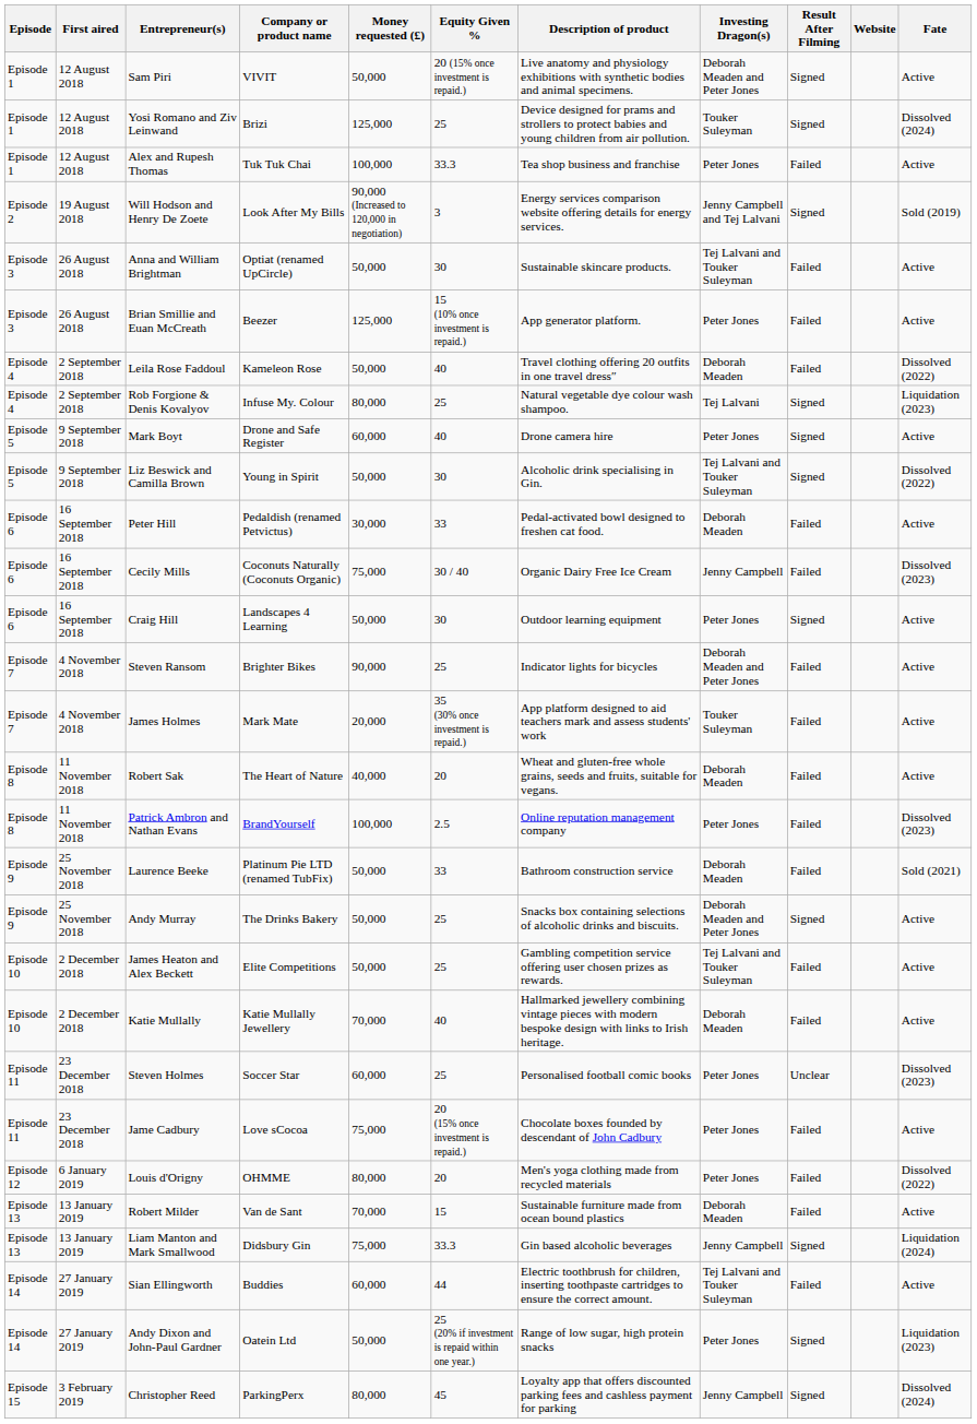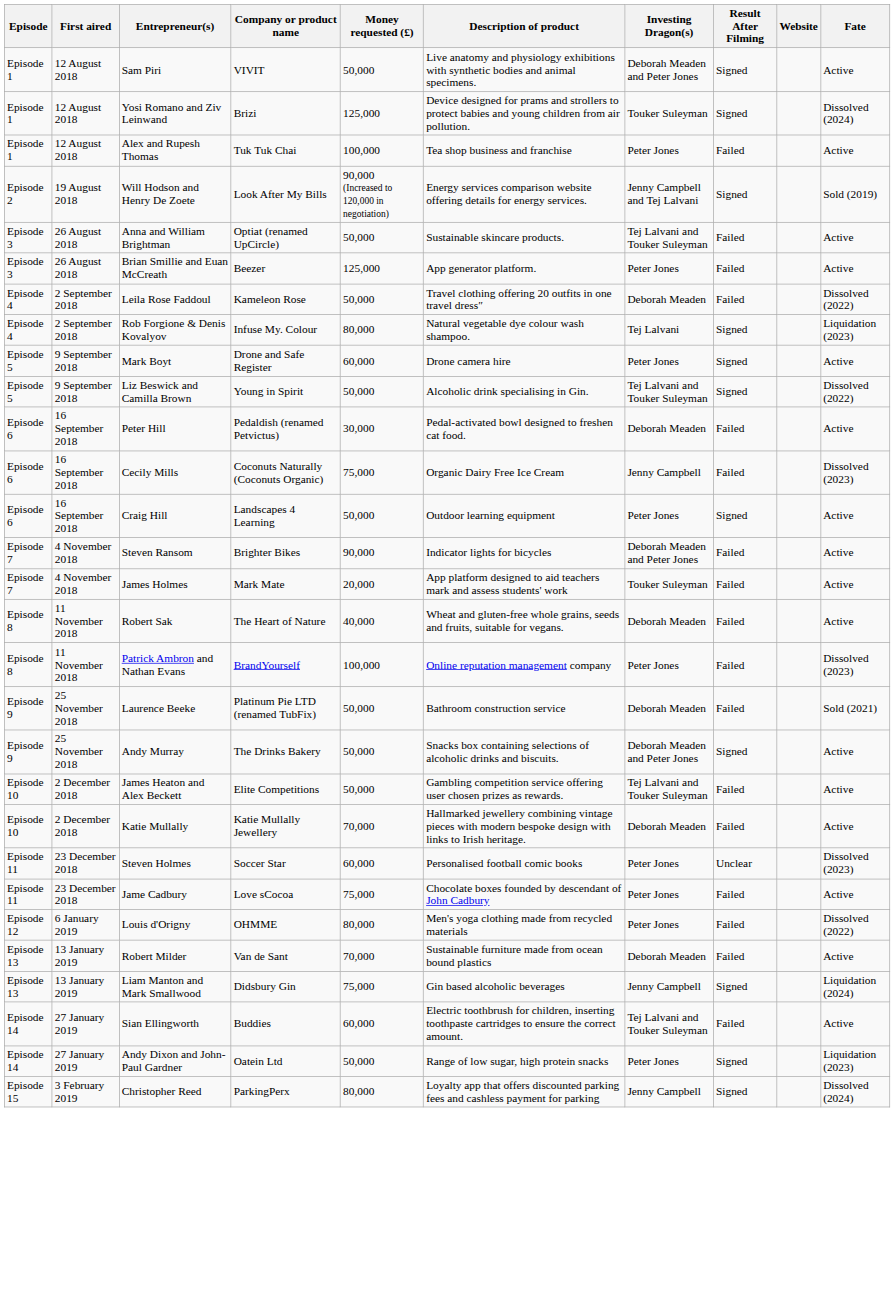- column: Equity Given % | 20 (15% once investment is repaid.) | 25 | 33.3 | 3 | 30 | 15 (10% once investment is repaid.) | 40 | 25 | 40 | 30 | 33 | 30 / 40 | 30 | 25 | 35 (30% once investment is repaid.) | 20 | 2.5 | 33 | 25 | 25 | 40 | 25 | 20 (15% once investment is repaid.) | 20 | 15 | 33.3 | 44 | 25 (20% if investment is repaid within one year.) | 45
